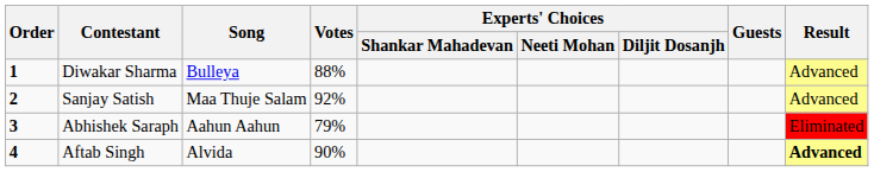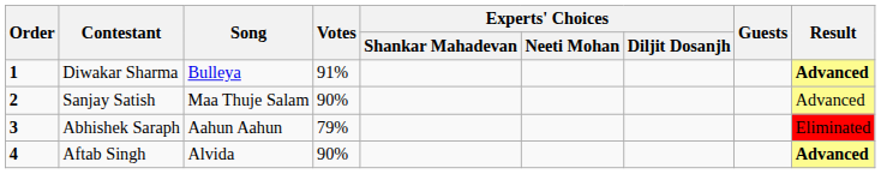Diwakar Sharma | Votes: 88% -> 91%
Diwakar Sharma | Result: normal -> bold
Sanjay Satish | Votes: 92% -> 90%
